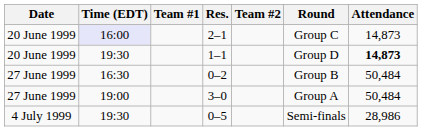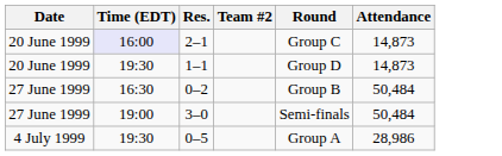- column: Team #1
1–1 | Attendance: bold -> normal
3–0 | Round: Group A -> Semi-finals
0–5 | Round: Semi-finals -> Group A
